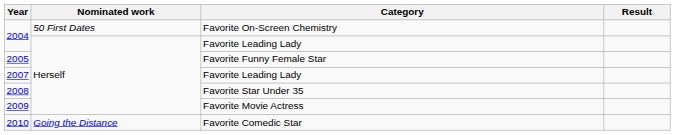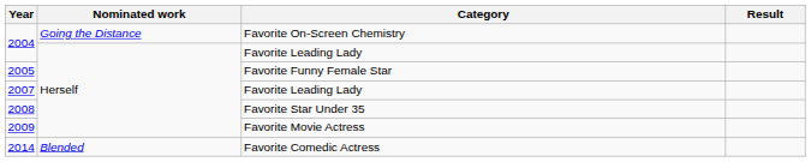2004 / Favorite On-Screen Chemistry | Nominated work: 50 First Dates -> Going the Distance
- row: 2010 | Going the Distance | Favorite Comedic Star
+ row: 2014 | Blended | Favorite Comedic Actress
